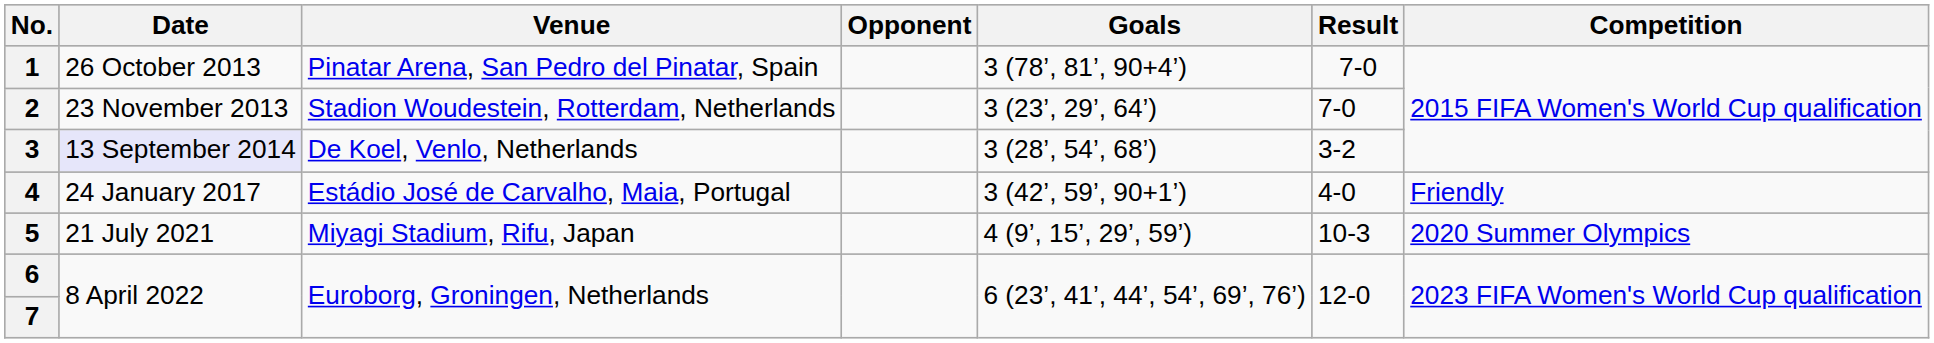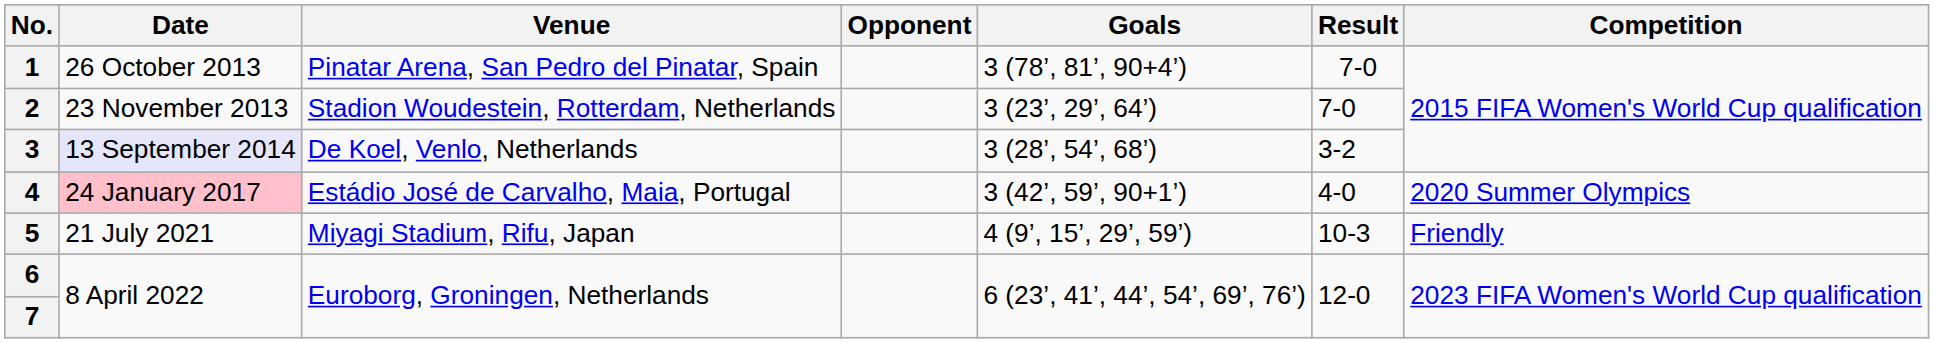4 | Date: no background -> pink background
4 | Competition: Friendly -> 2020 Summer Olympics
5 | Competition: 2020 Summer Olympics -> Friendly
